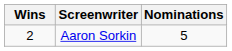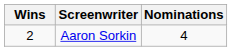Aaron Sorkin | Nominations: 5 -> 4
